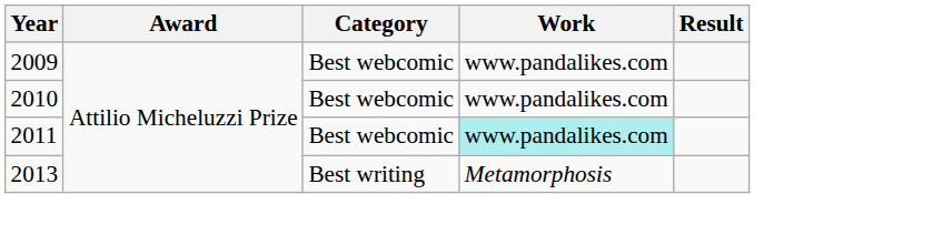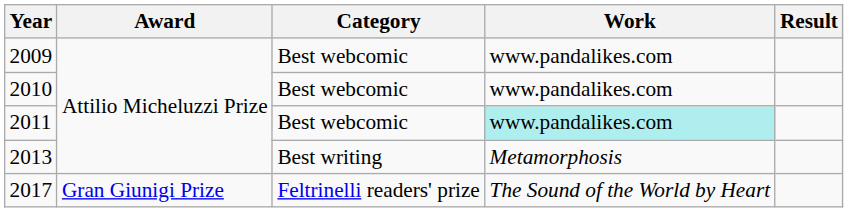+ row: 2017 | Gran Giunigi Prize | Feltrinelli readers' prize | The Sound of the World by Heart
